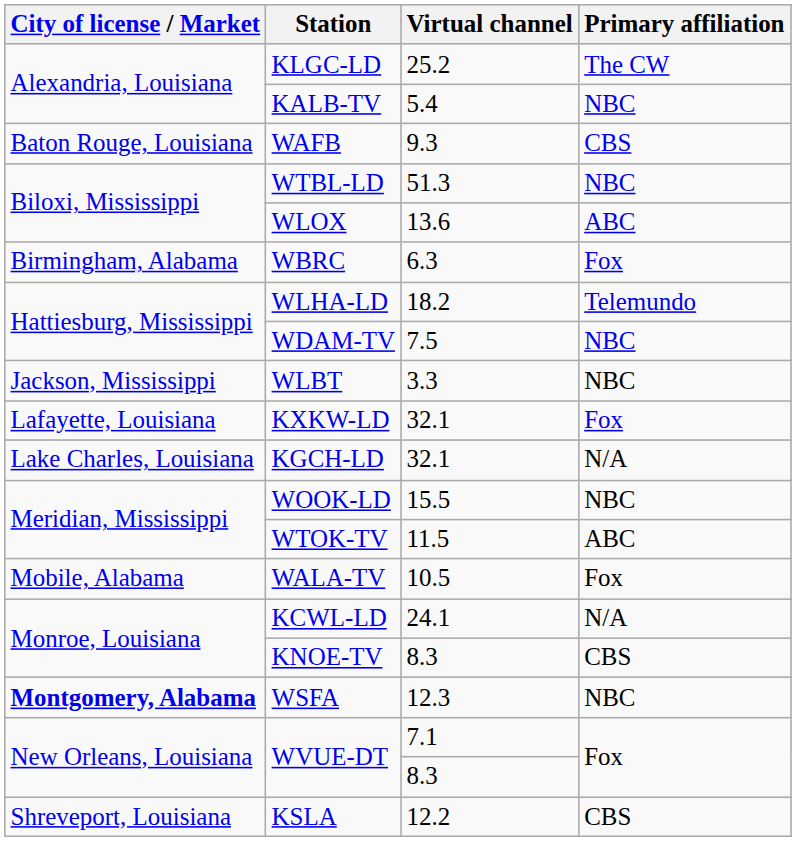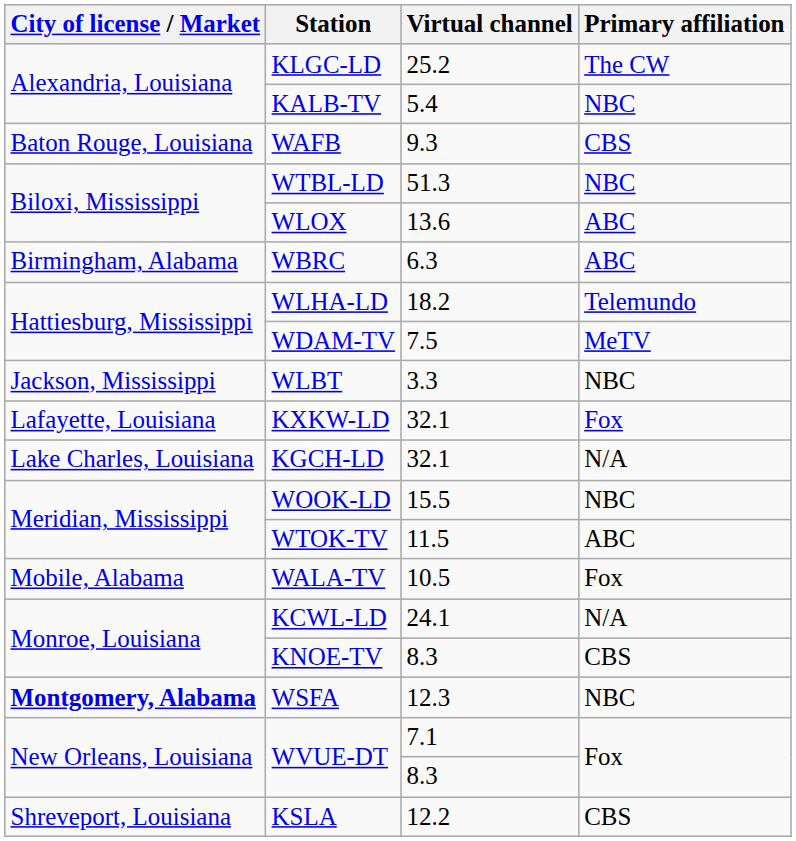WBRC | Primary affiliation: Fox -> ABC
WDAM-TV | Primary affiliation: NBC -> MeTV
